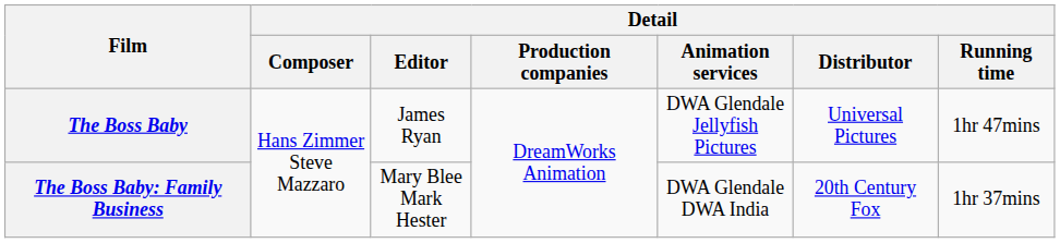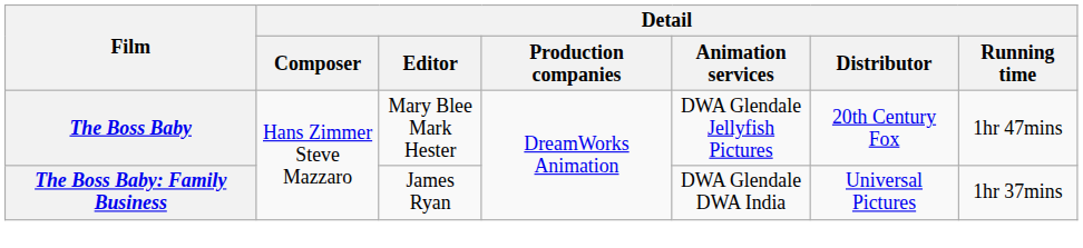The Boss Baby | Detail / Editor: James Ryan -> Mary Blee Mark Hester
The Boss Baby | Detail / Distributor: Universal Pictures -> 20th Century Fox
The Boss Baby: Family Business | Detail / Editor: Mary Blee Mark Hester -> James Ryan
The Boss Baby: Family Business | Detail / Distributor: 20th Century Fox -> Universal Pictures
